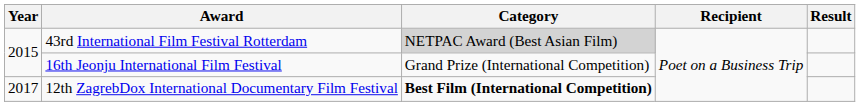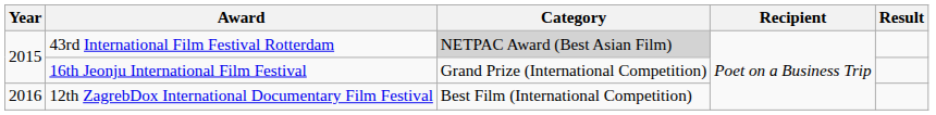12th ZagrebDox International Documentary Film Festival | Year: 2017 -> 2016
12th ZagrebDox International Documentary Film Festival | Category: bold -> normal
